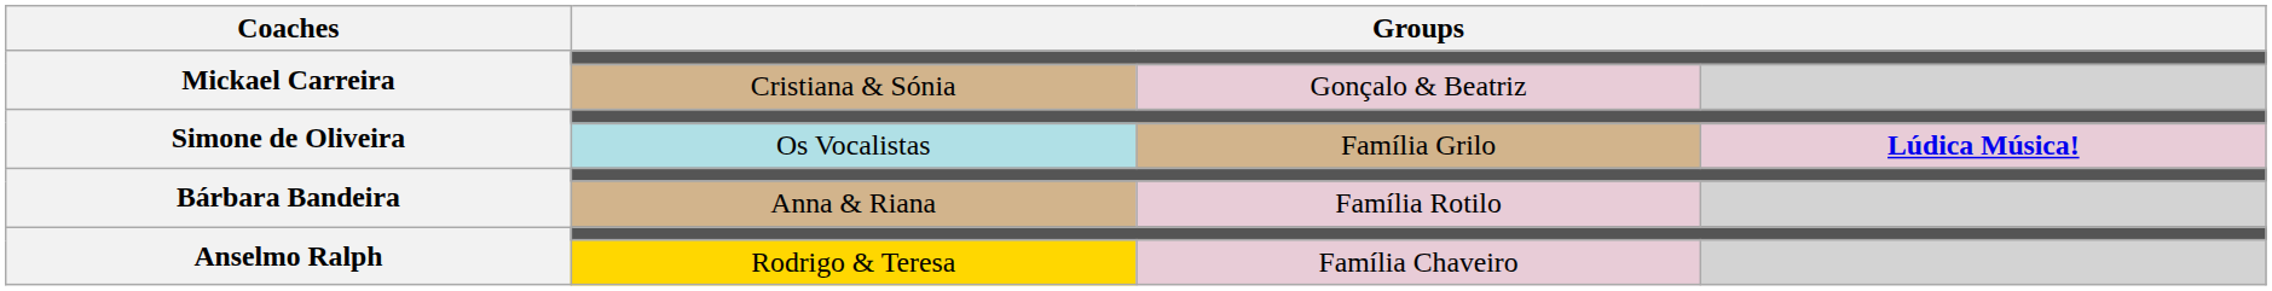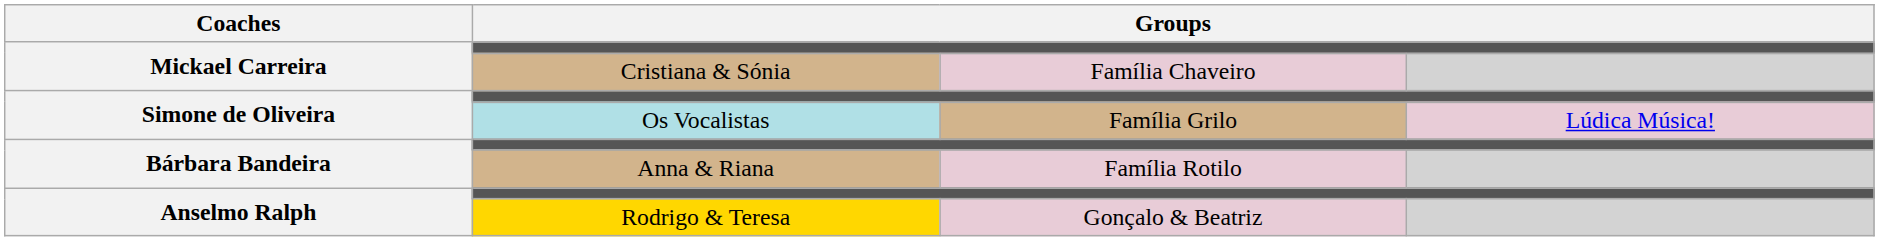Cristiana & Sónia | column 3: Gonçalo & Beatriz -> Família Chaveiro
Os Vocalistas | column 4: bold -> normal
Rodrigo & Teresa | column 3: Família Chaveiro -> Gonçalo & Beatriz
